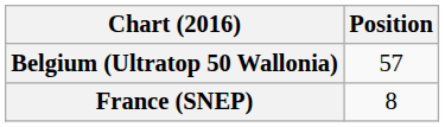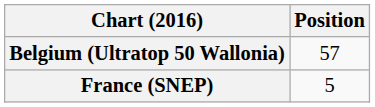France (SNEP) | Position: 8 -> 5
